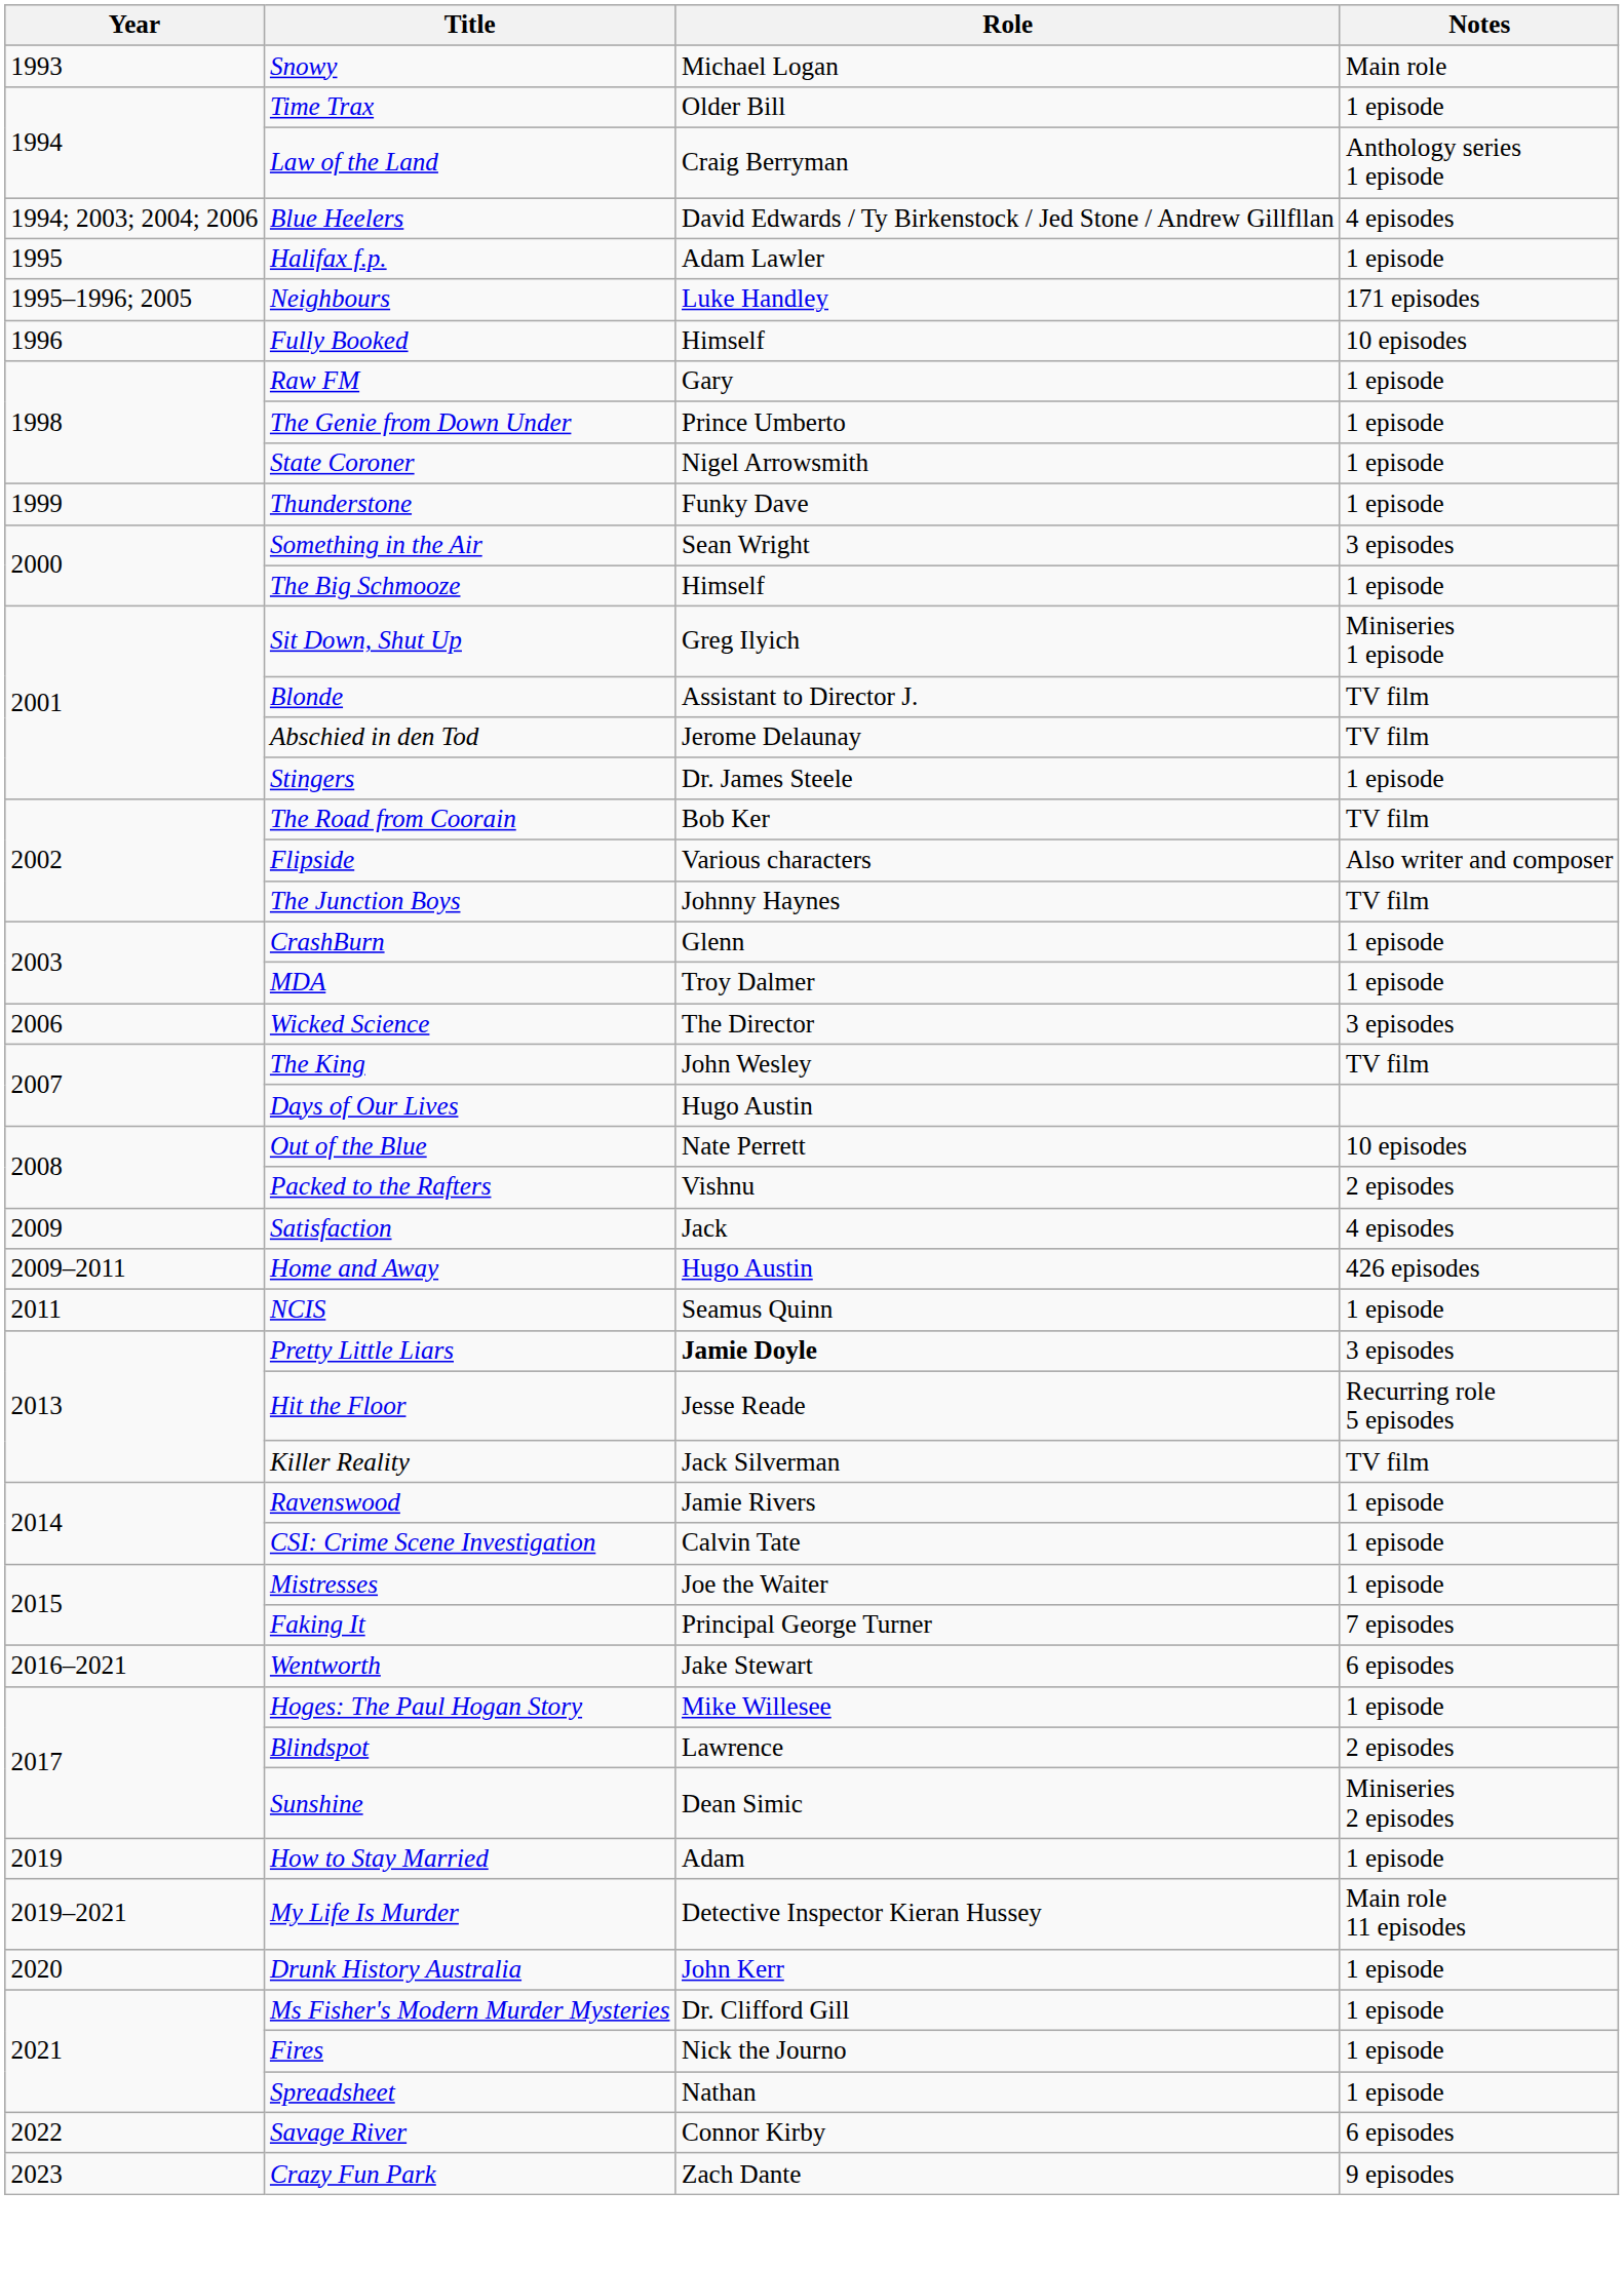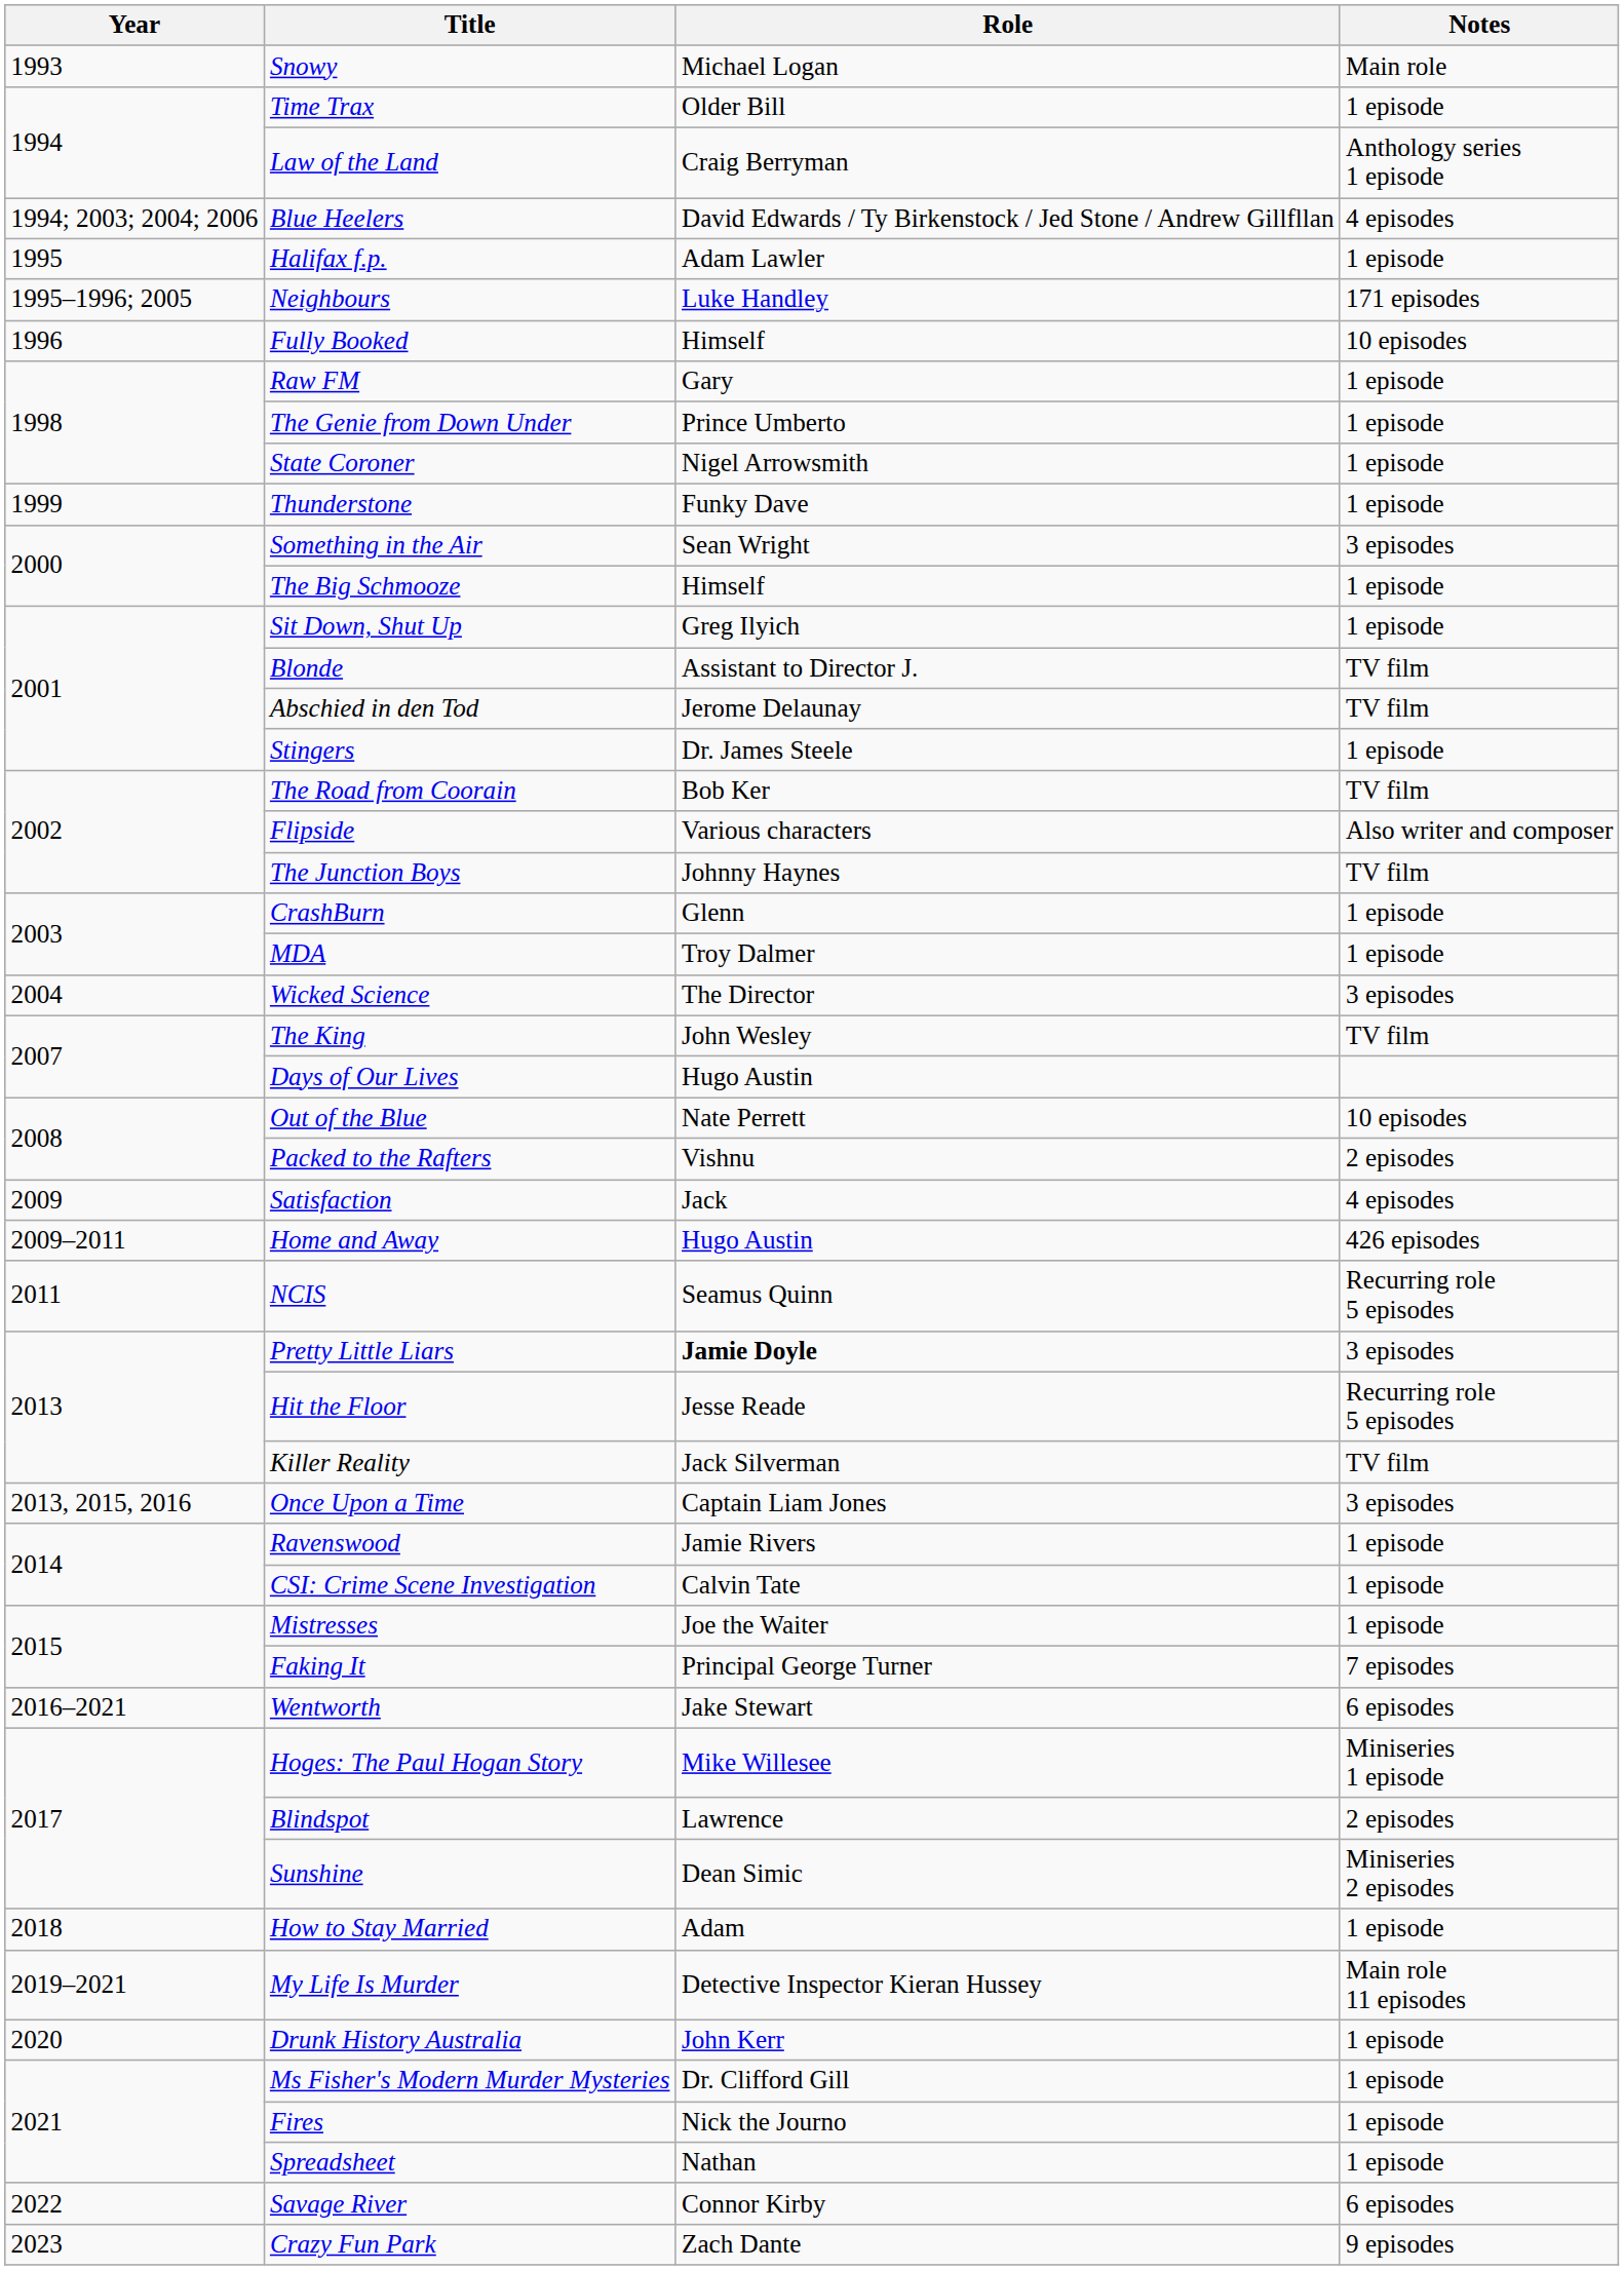Sit Down, Shut Up | Notes: Miniseries 1 episode -> 1 episode
Wicked Science | Year: 2006 -> 2004
NCIS | Notes: 1 episode -> Recurring role 5 episodes
+ row: 2013, 2015, 2016 | Once Upon a Time | Captain Liam Jones | 3 episodes
Hoges: The Paul Hogan Story | Notes: 1 episode -> Miniseries 1 episode
How to Stay Married | Year: 2019 -> 2018
